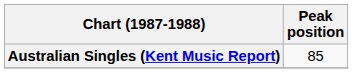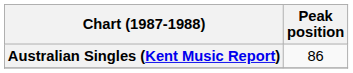Australian Singles (Kent Music Report) | Peak position: 85 -> 86
